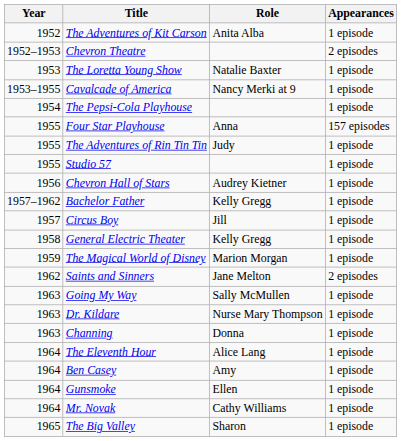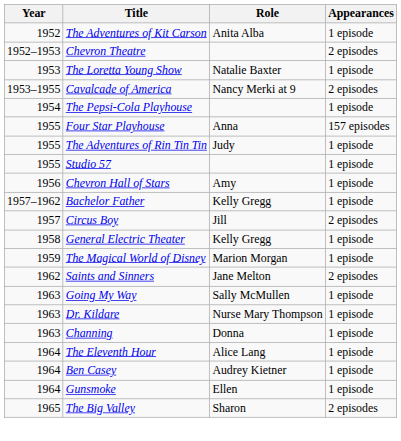Cavalcade of America | Appearances: 1 episode -> 2 episodes
Chevron Hall of Stars | Role: Audrey Kietner -> Amy
Circus Boy | Appearances: 1 episode -> 2 episodes
Ben Casey | Role: Amy -> Audrey Kietner
- row: 1964 | Mr. Novak | Cathy Williams | 1 episode
The Big Valley | Appearances: 1 episode -> 2 episodes
